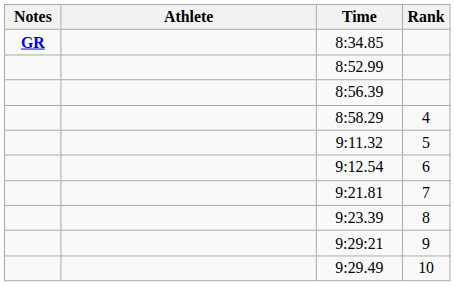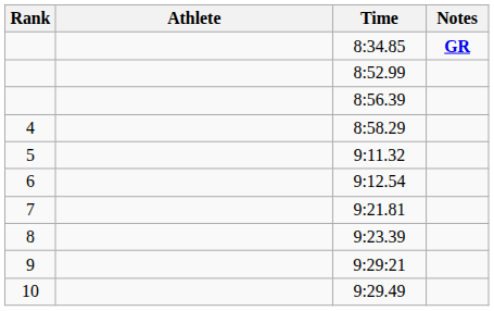columns swapped: Rank <-> Notes
